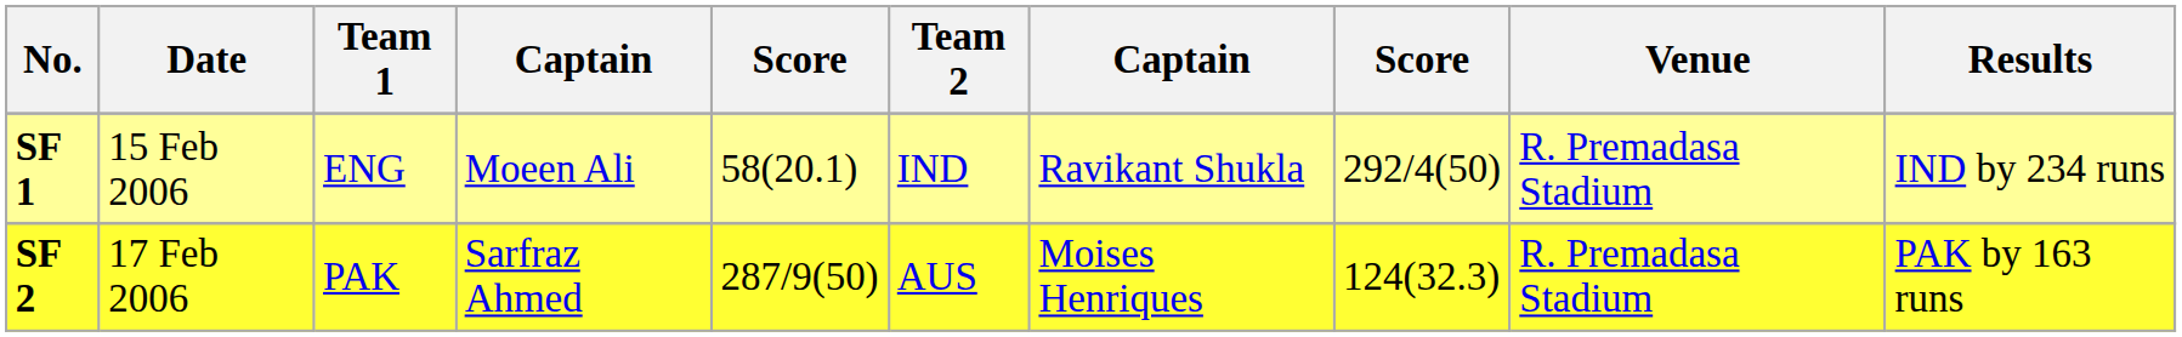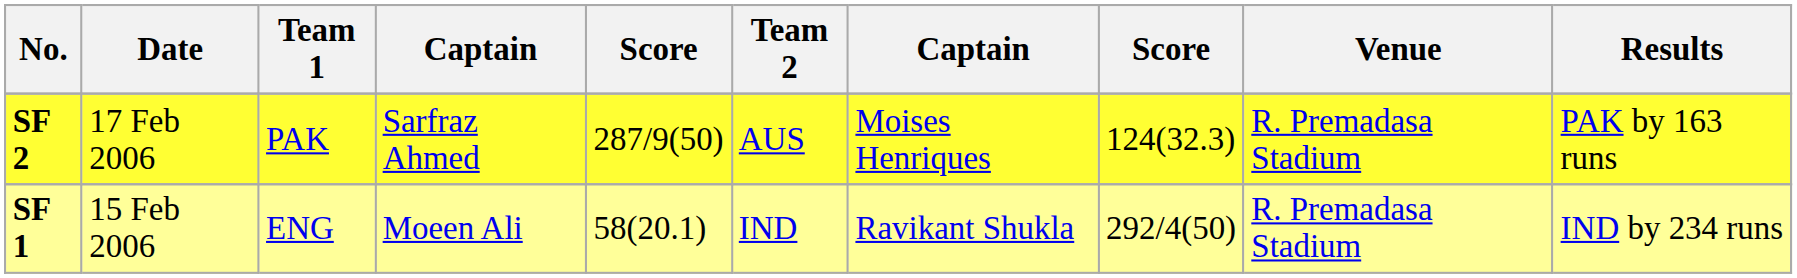rows swapped: SF 1 <-> SF 2
